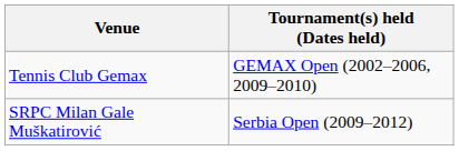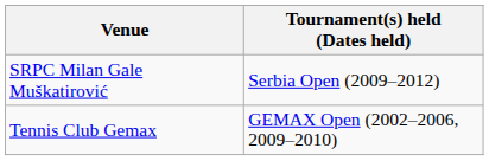rows swapped: SRPC Milan Gale Muškatirović <-> Tennis Club Gemax
